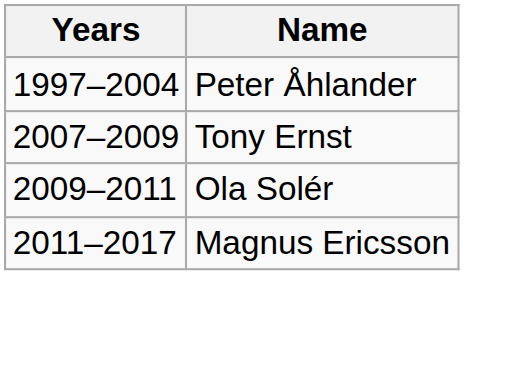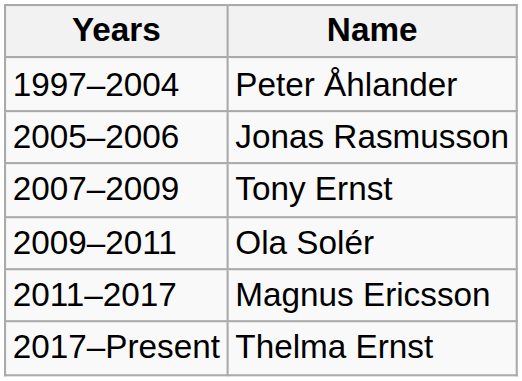+ row: 2005–2006 | Jonas Rasmusson
+ row: 2017–Present | Thelma Ernst
